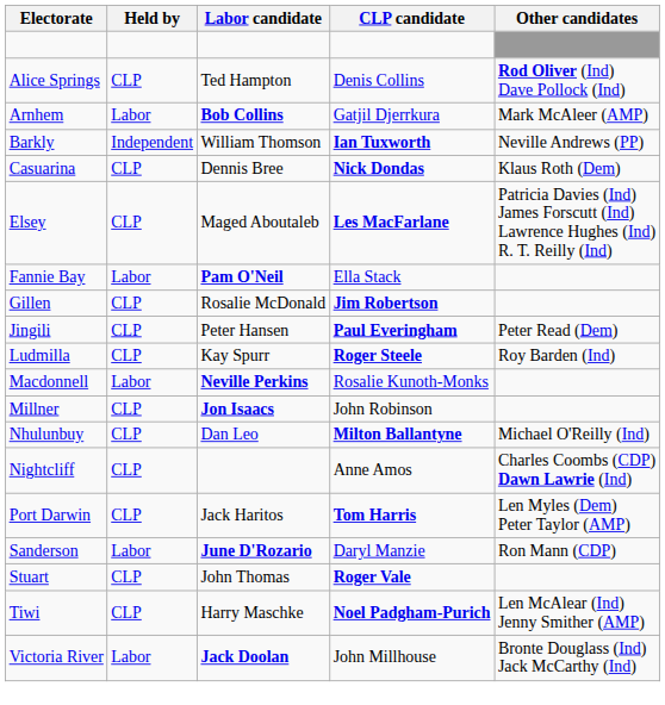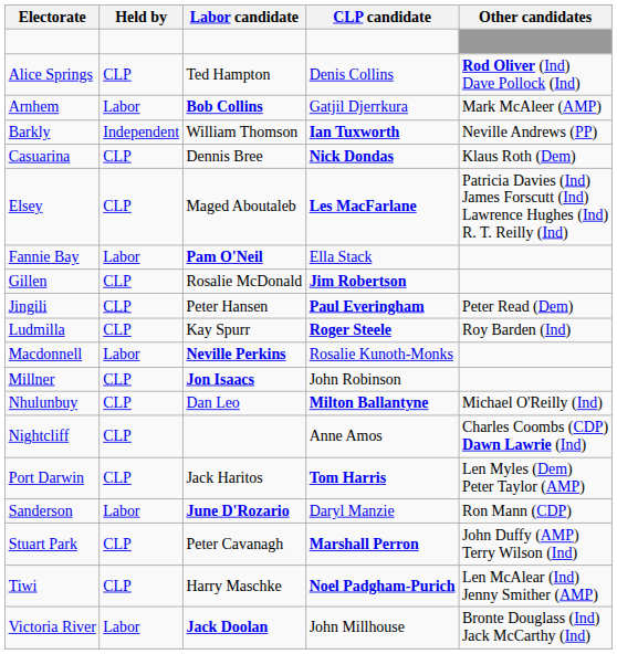- row: Stuart | CLP | John Thomas | Roger Vale
+ row: Stuart Park | CLP | Peter Cavanagh | Marshall Perron | John Duffy (AMP) Terry Wilson (Ind)
